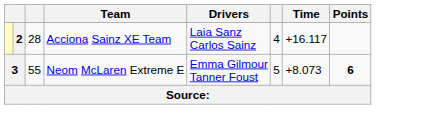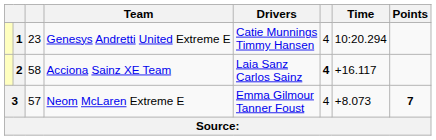+ row: 1 | 23 | Genesys Andretti United Extreme E | Catie Munnings Timmy Hansen | 4 | 10:20.294
2 | column 3: 28 -> 58
2 | column 6: normal -> bold
3 | column 3: 55 -> 57
3 | column 6: 5 -> 4
3 | Points: 6 -> 7
